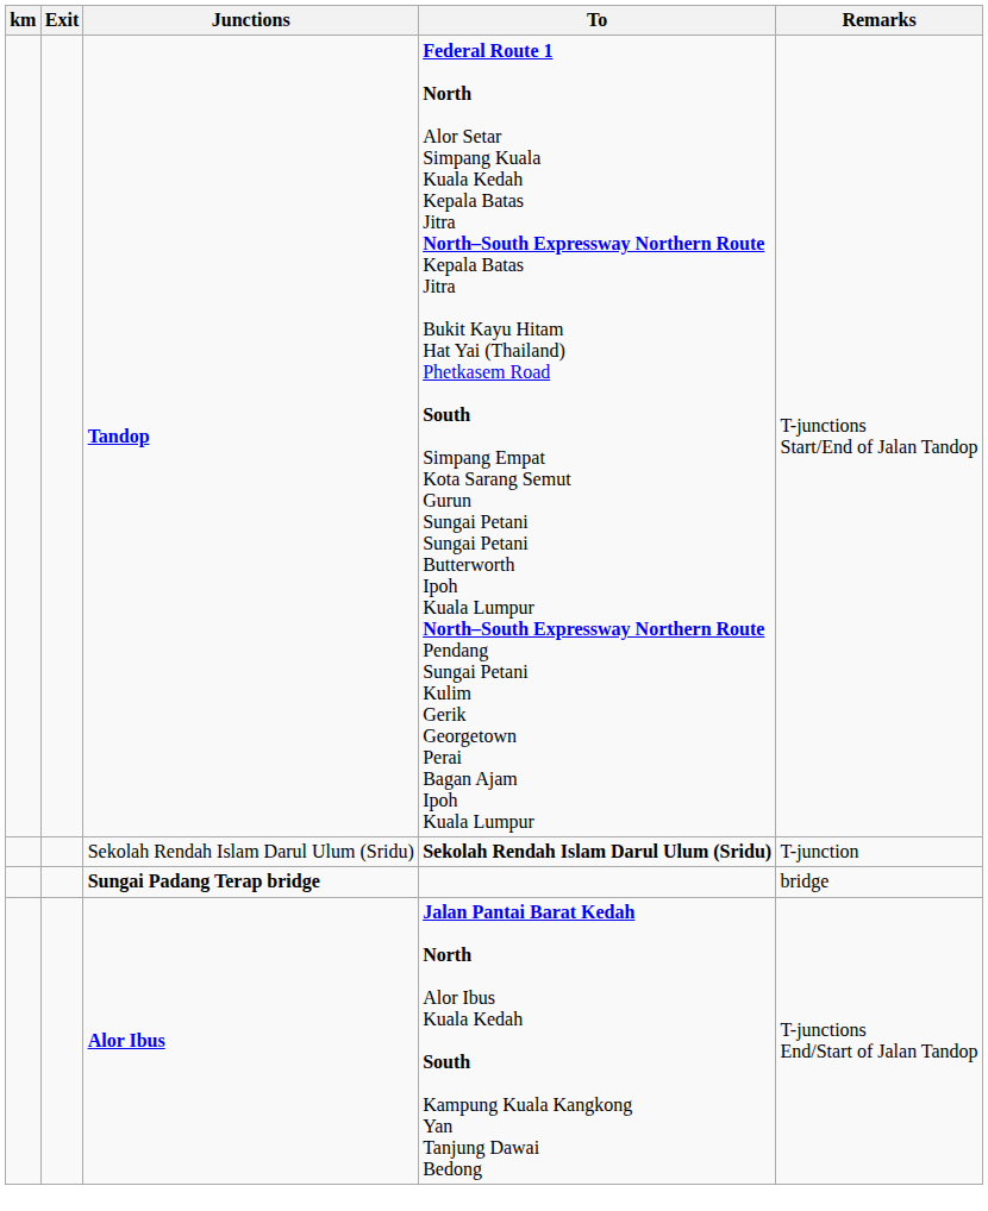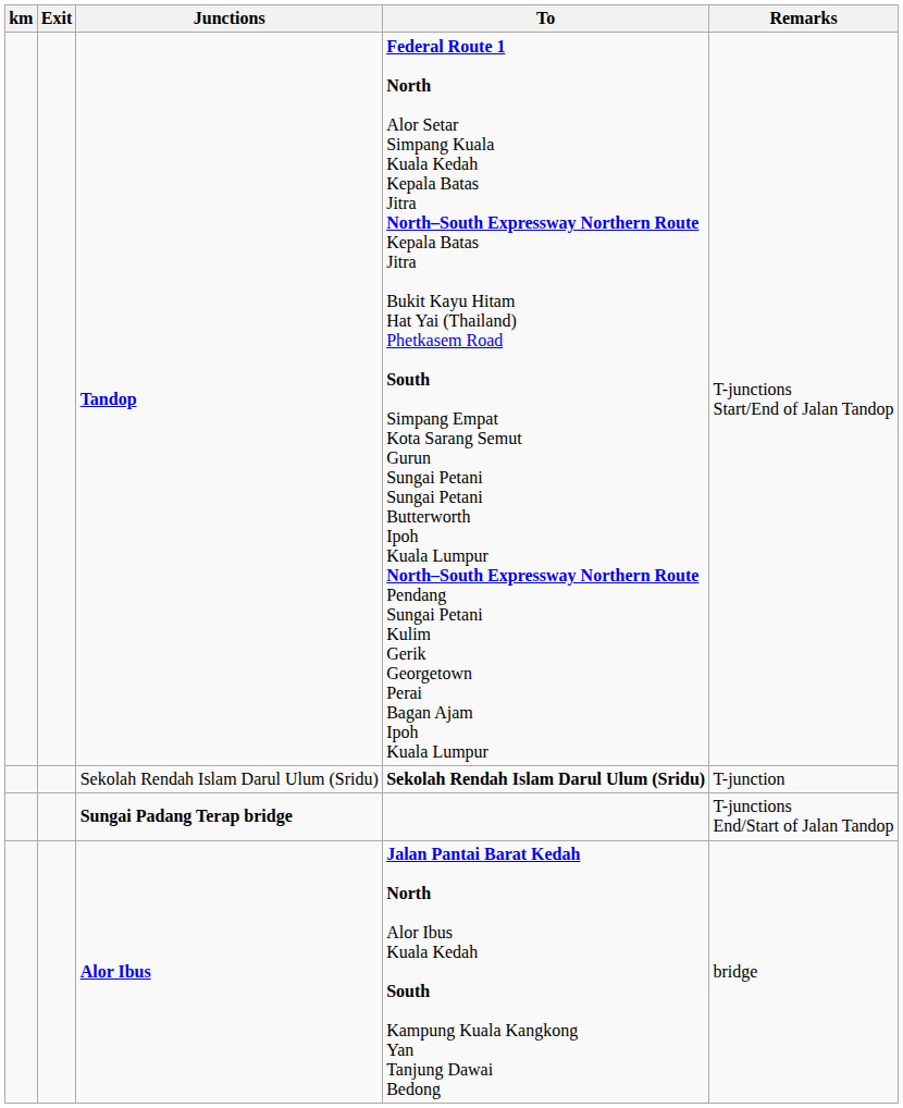Sungai Padang Terap bridge | Remarks: bridge -> T-junctions End/Start of Jalan Tandop
Alor Ibus | Remarks: T-junctions End/Start of Jalan Tandop -> bridge
